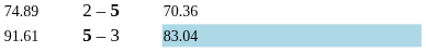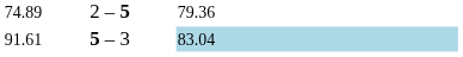74.89 | column 3: 70.36 -> 79.36
